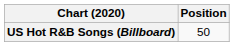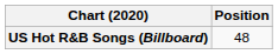US Hot R&B Songs (Billboard) | Position: 50 -> 48
